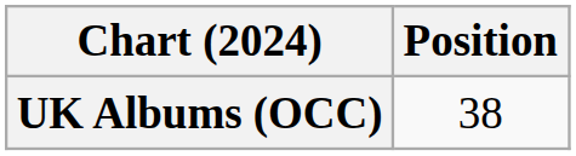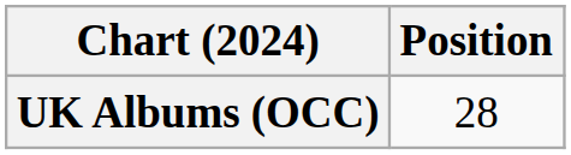UK Albums (OCC) | Position: 38 -> 28
